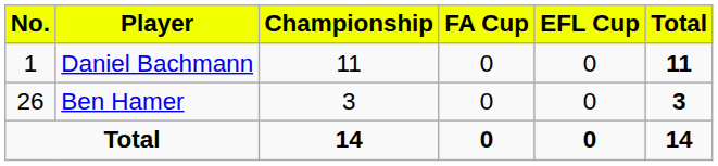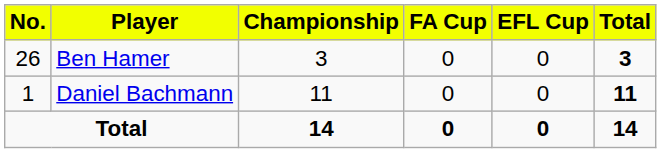rows swapped: Daniel Bachmann <-> Ben Hamer
